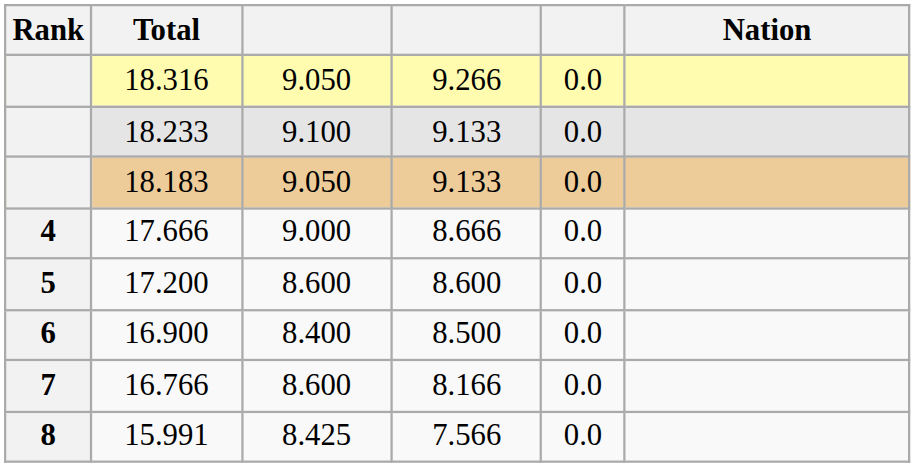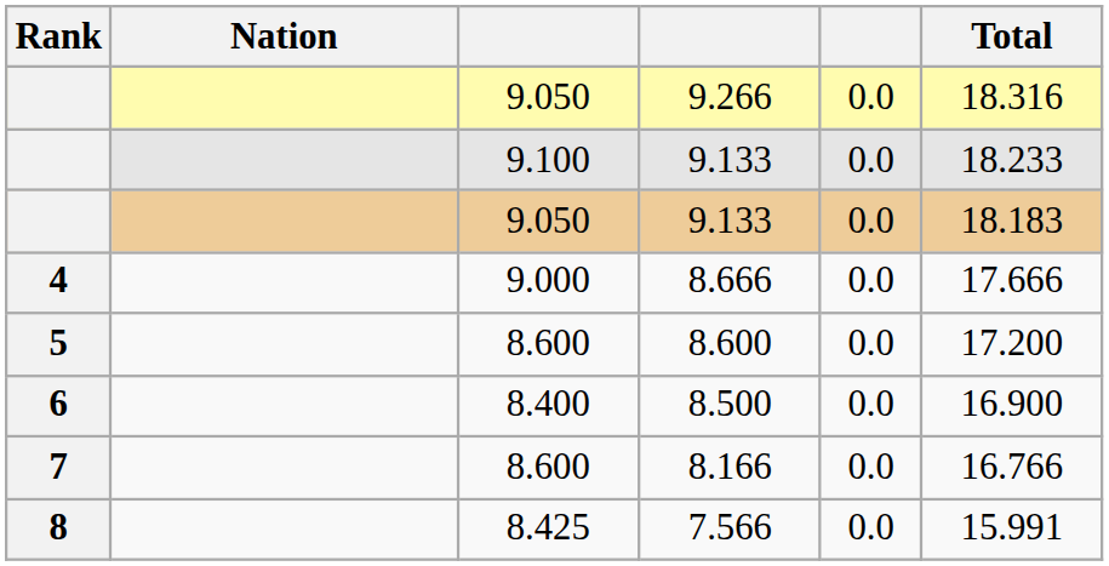columns swapped: Nation <-> Total
